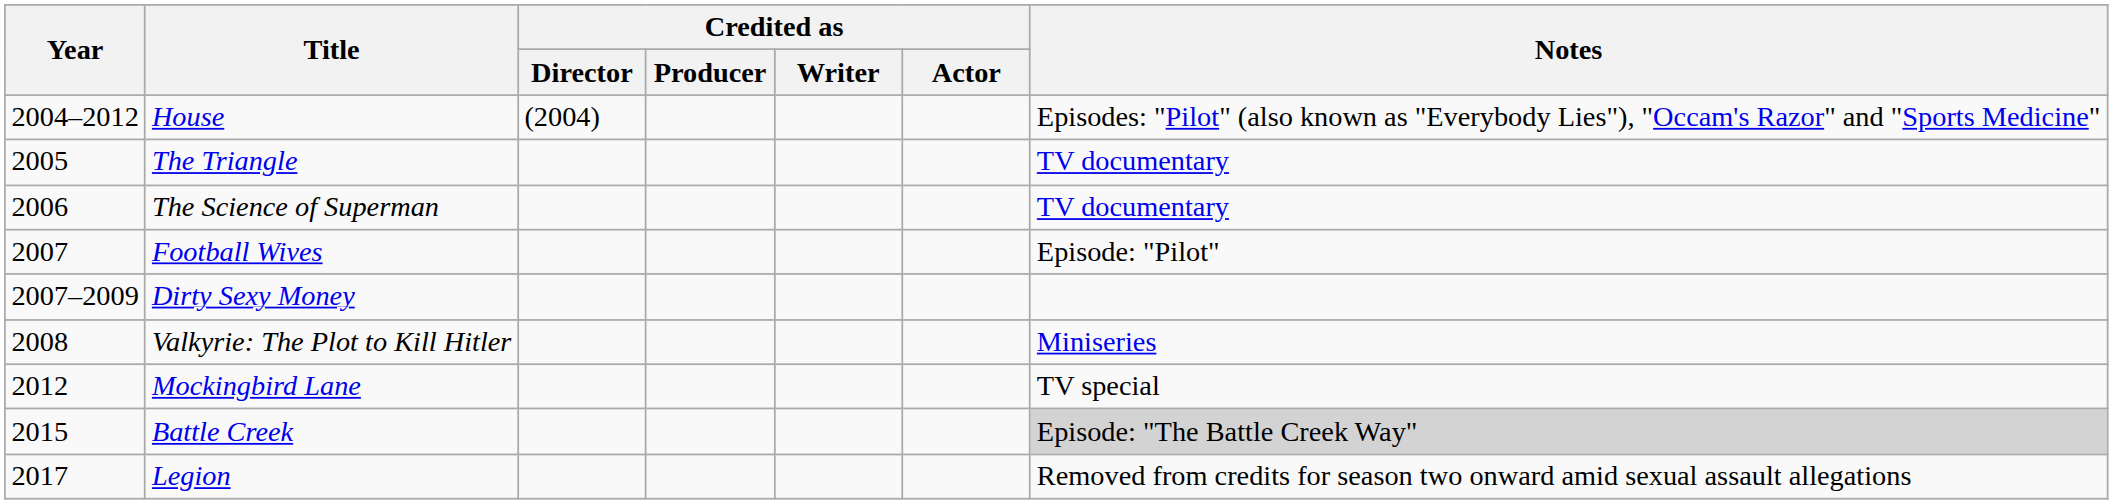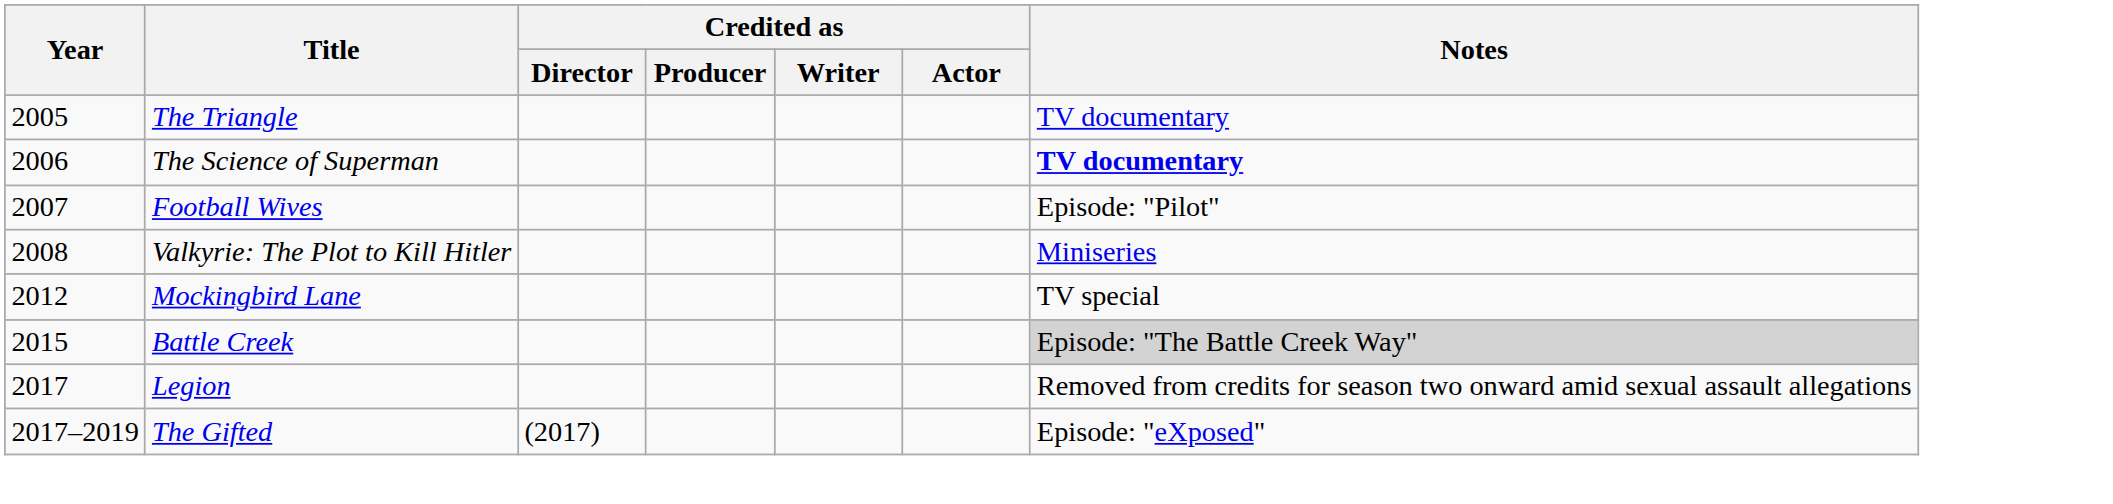- row: 2004–2012 | House | (2004) | Episodes: "Pilot" (also known as "Everybody Lies"), "Occam's Razor" and "Sports Medicine"
The Science of Superman | Notes: normal -> bold
- row: 2007–2009 | Dirty Sexy Money
+ row: 2017–2019 | The Gifted | (2017) | Episode: "eXposed"
